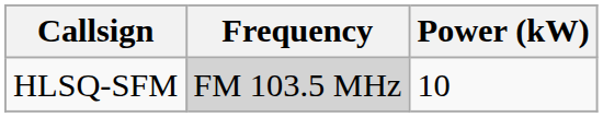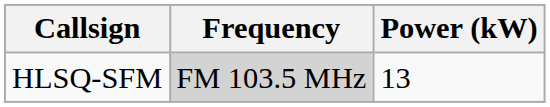HLSQ-SFM | Power (kW): 10 -> 13
